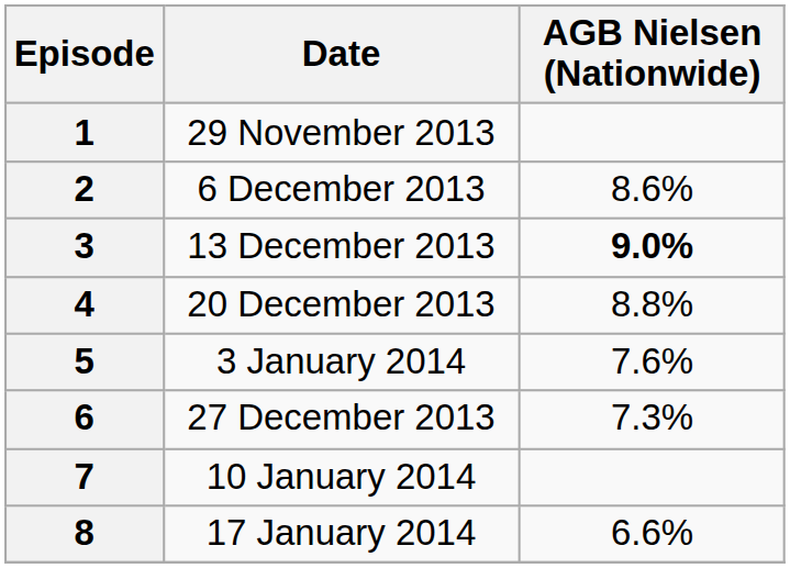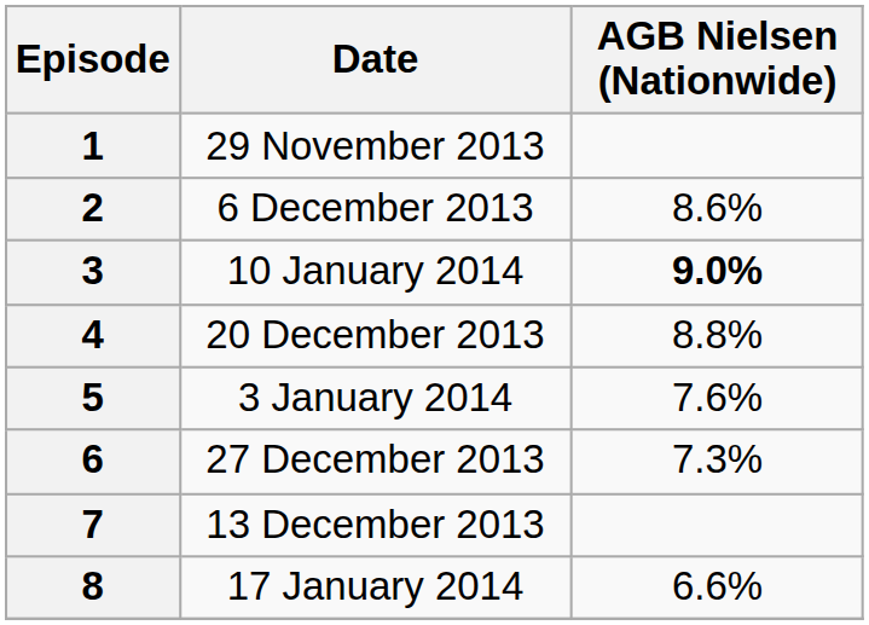3 | Date: 13 December 2013 -> 10 January 2014
7 | Date: 10 January 2014 -> 13 December 2013
